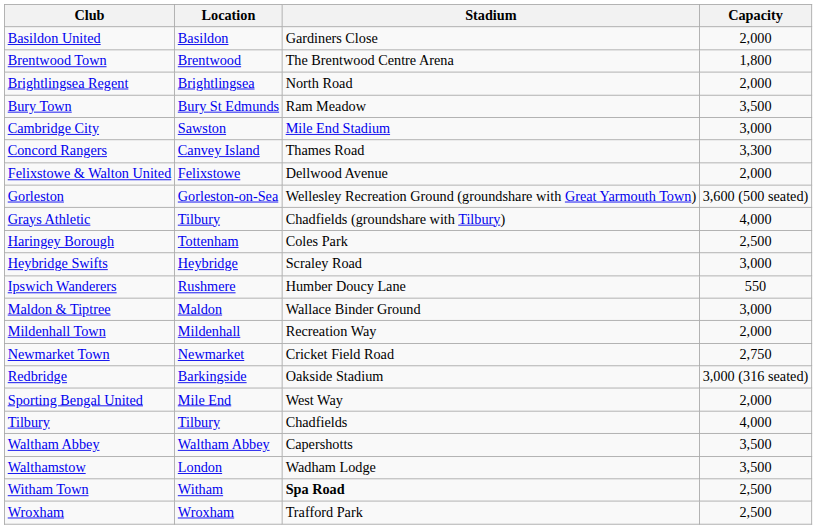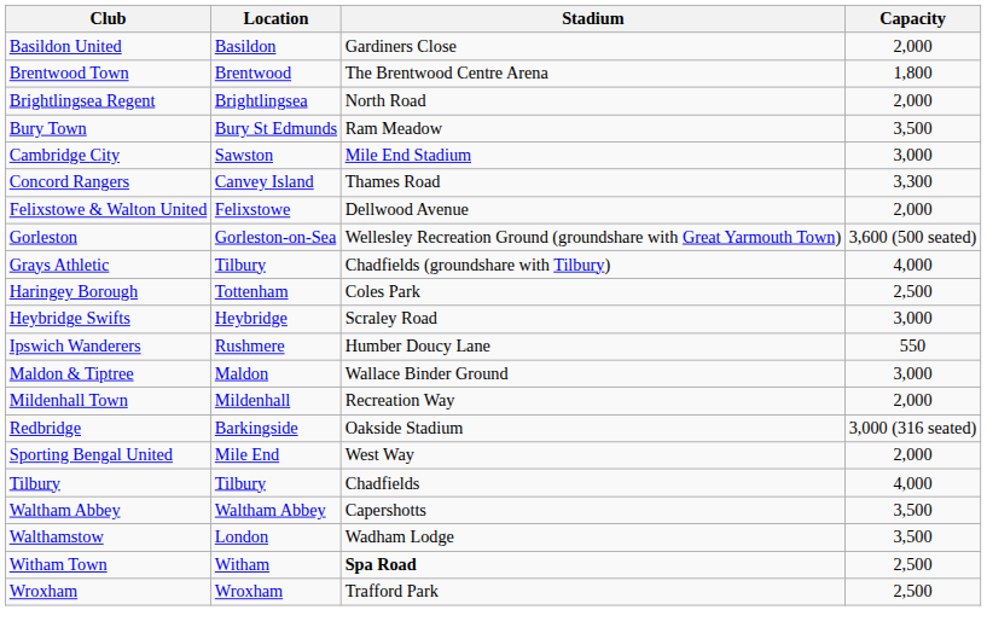- row: Newmarket Town | Newmarket | Cricket Field Road | 2,750
